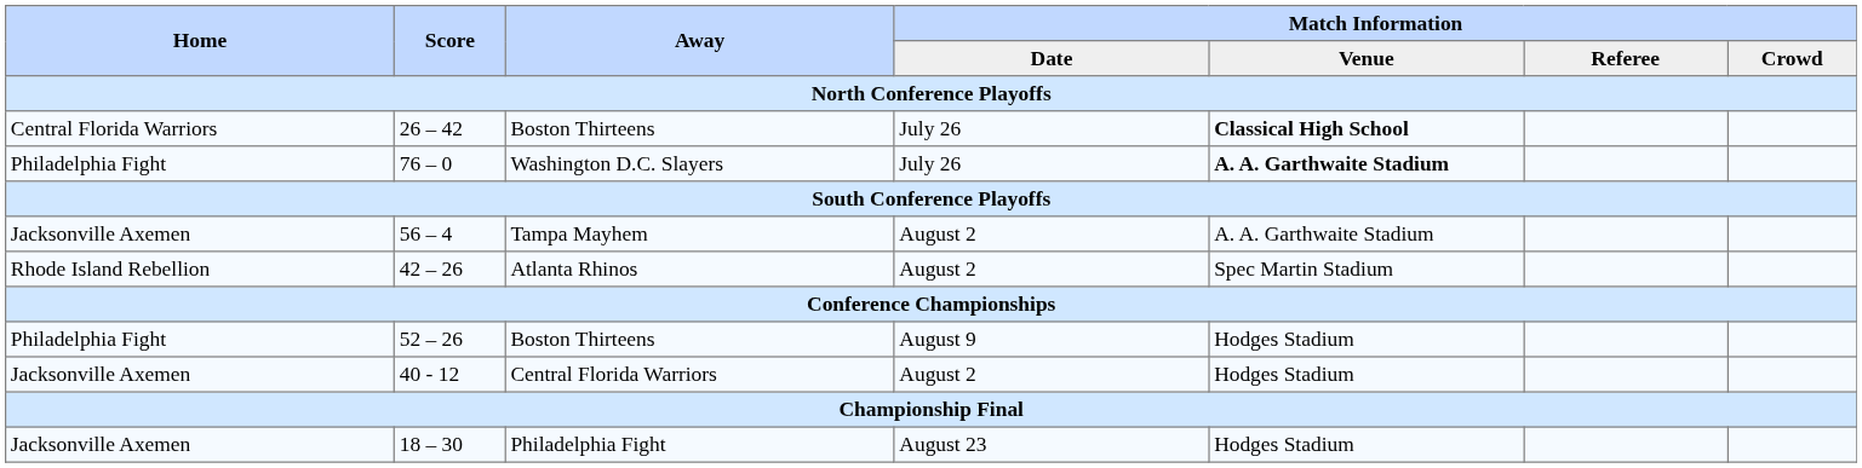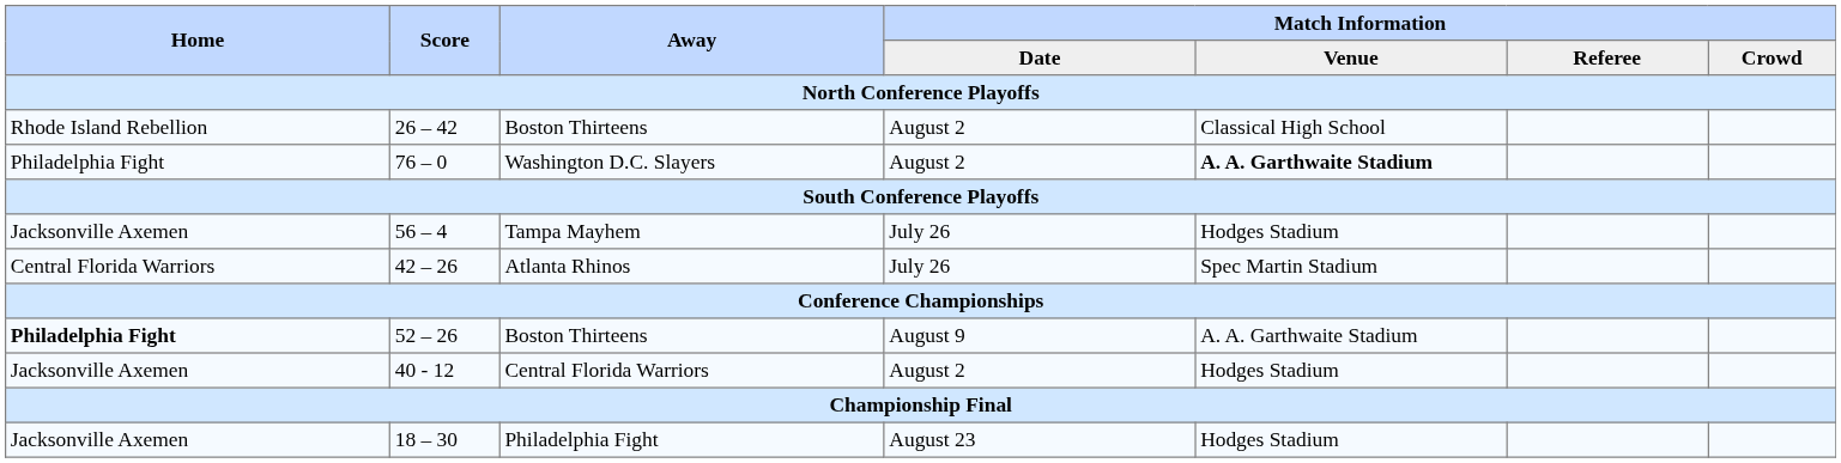26 – 42 / Boston Thirteens | Home: Central Florida Warriors -> Rhode Island Rebellion
26 – 42 / Boston Thirteens | Match Information / Date: July 26 -> August 2
26 – 42 / Boston Thirteens | Match Information / Venue: bold -> normal
Washington D.C. Slayers | Match Information / Date: July 26 -> August 2
Tampa Mayhem | Match Information / Date: August 2 -> July 26
Tampa Mayhem | Match Information / Venue: A. A. Garthwaite Stadium -> Hodges Stadium
Atlanta Rhinos | Home: Rhode Island Rebellion -> Central Florida Warriors
Atlanta Rhinos | Match Information / Date: August 2 -> July 26
52 – 26 / Boston Thirteens | Home: normal -> bold
52 – 26 / Boston Thirteens | Match Information / Venue: Hodges Stadium -> A. A. Garthwaite Stadium
